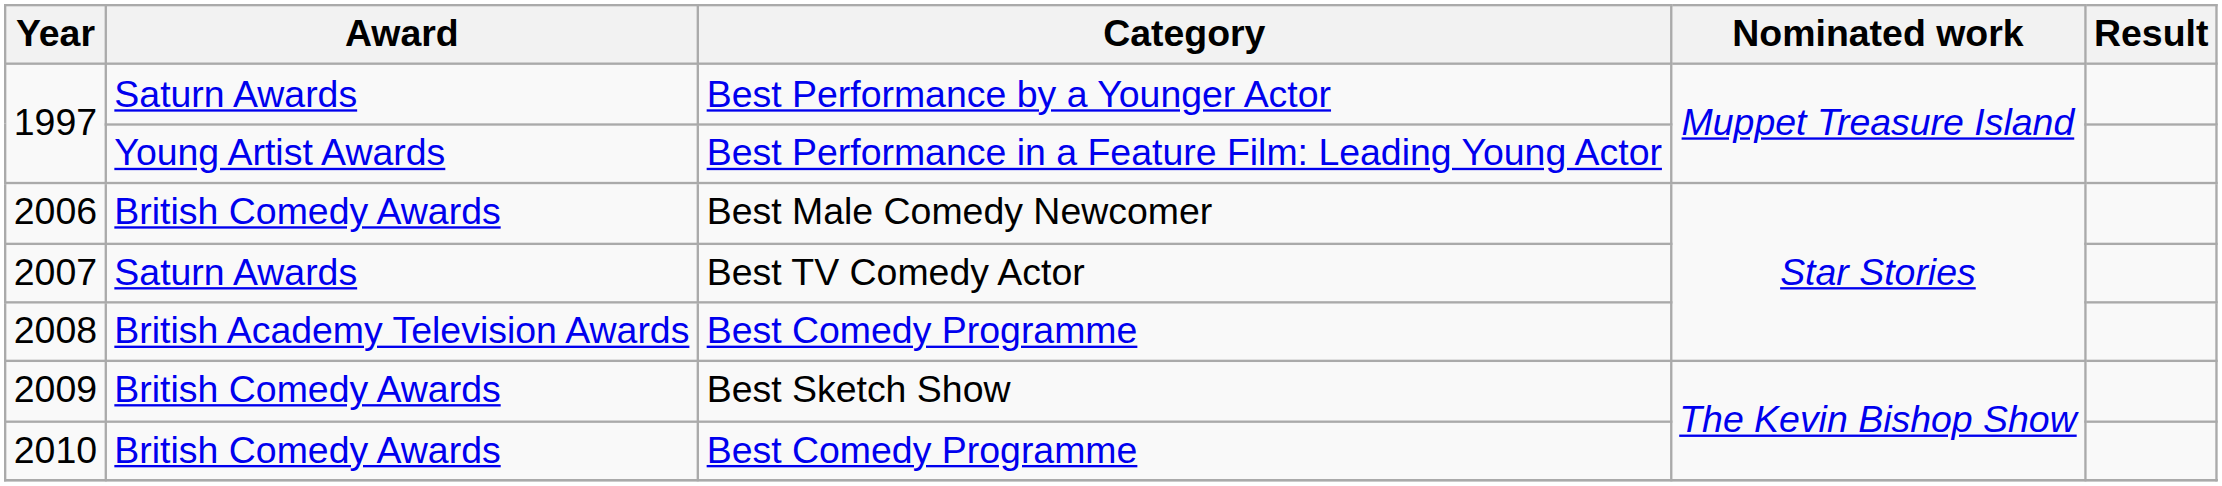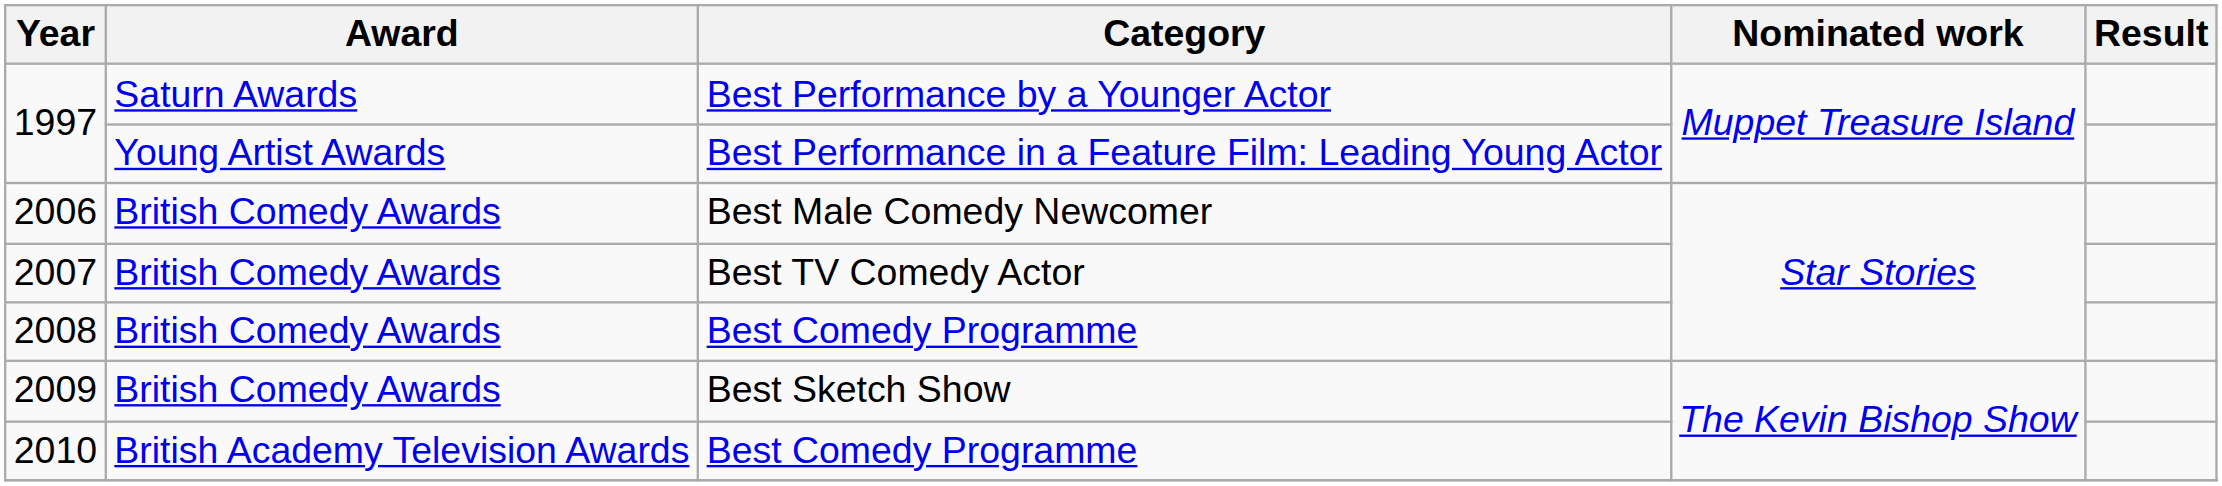2007 | Award: Saturn Awards -> British Comedy Awards
2008 | Award: British Academy Television Awards -> British Comedy Awards
2010 | Award: British Comedy Awards -> British Academy Television Awards
